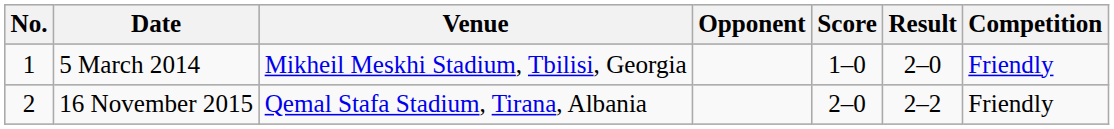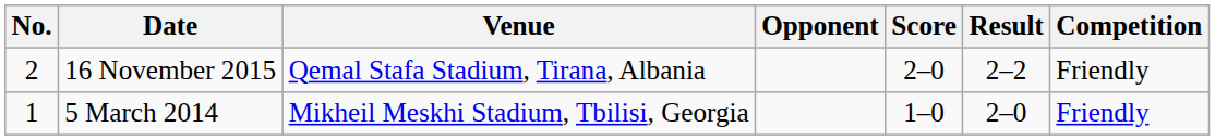rows swapped: 5 March 2014 <-> 16 November 2015
